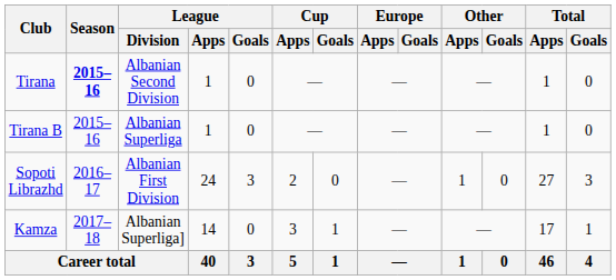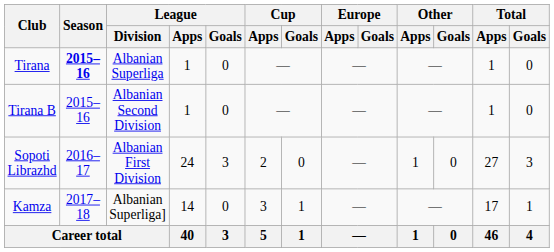Tirana | League / Division: Albanian Second Division -> Albanian Superliga
Tirana B | League / Division: Albanian Superliga -> Albanian Second Division
